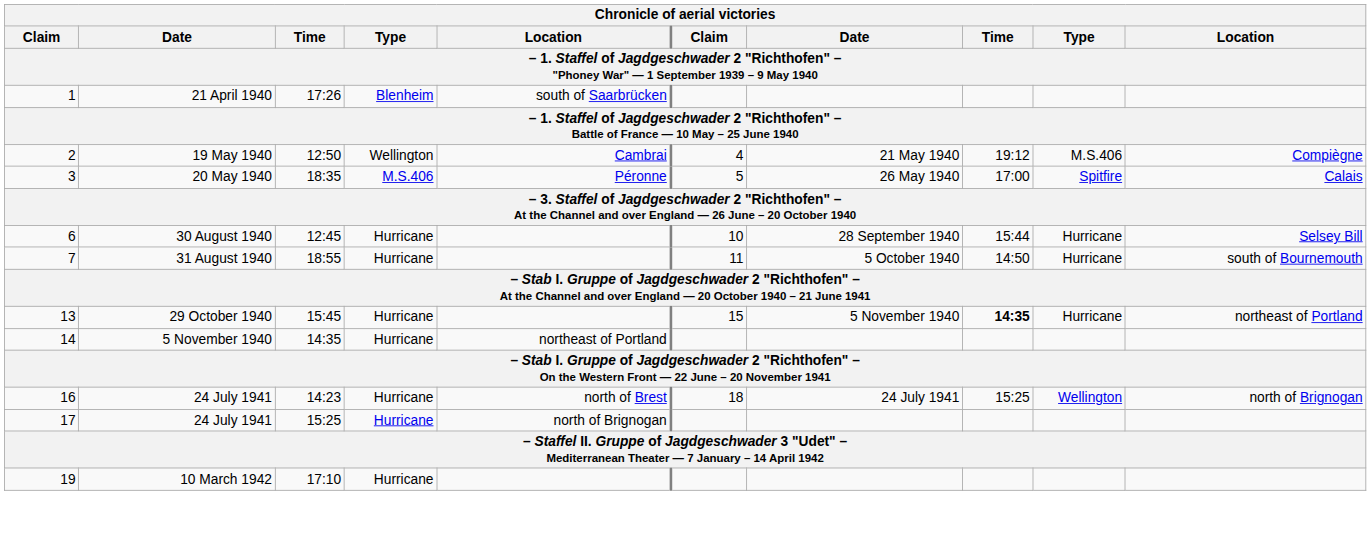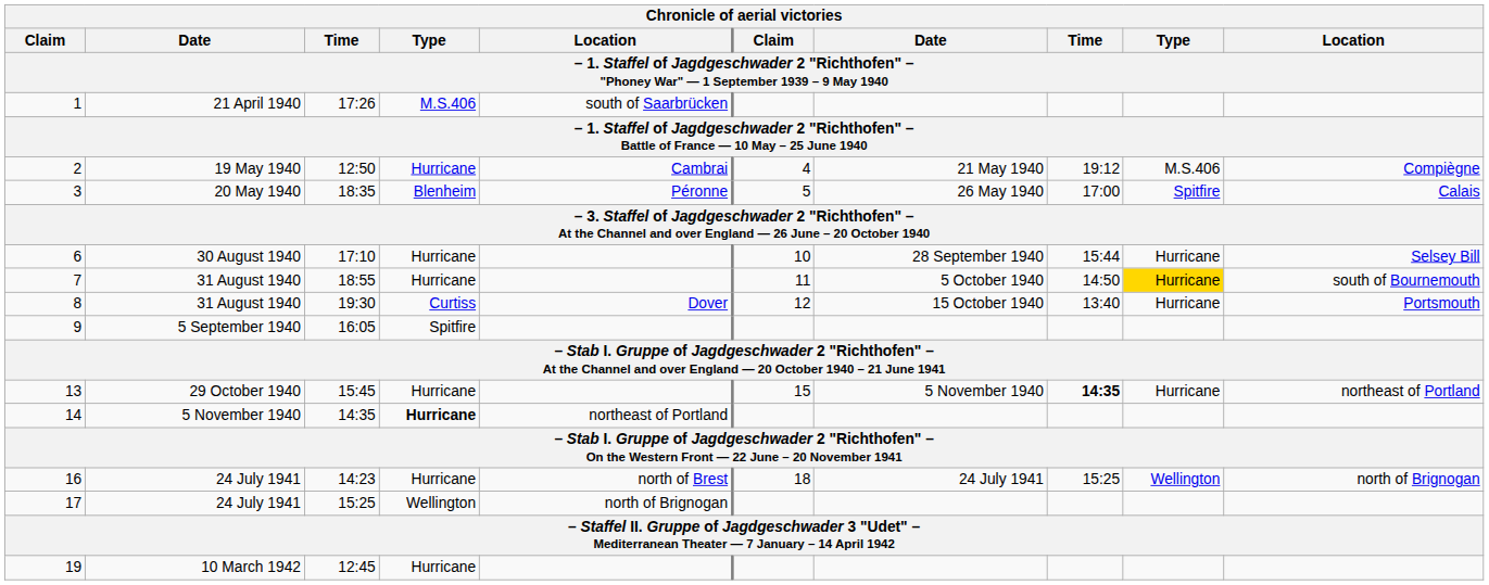1 | column 4: Blenheim -> M.S.406
2 | column 4: Wellington -> Hurricane
3 | column 4: M.S.406 -> Blenheim
6 | column 3: 12:45 -> 17:10
7 | column 9: no background -> gold background
+ row: 8 | 31 August 1940 | 19:30 | Curtiss | Dover | 12 | 15 October 1940 | 13:40 | Hurricane | Portsmouth
+ row: 9 | 5 September 1940 | 16:05 | Spitfire
14 | column 4: normal -> bold
17 | column 4: Hurricane -> Wellington
19 | column 3: 17:10 -> 12:45
